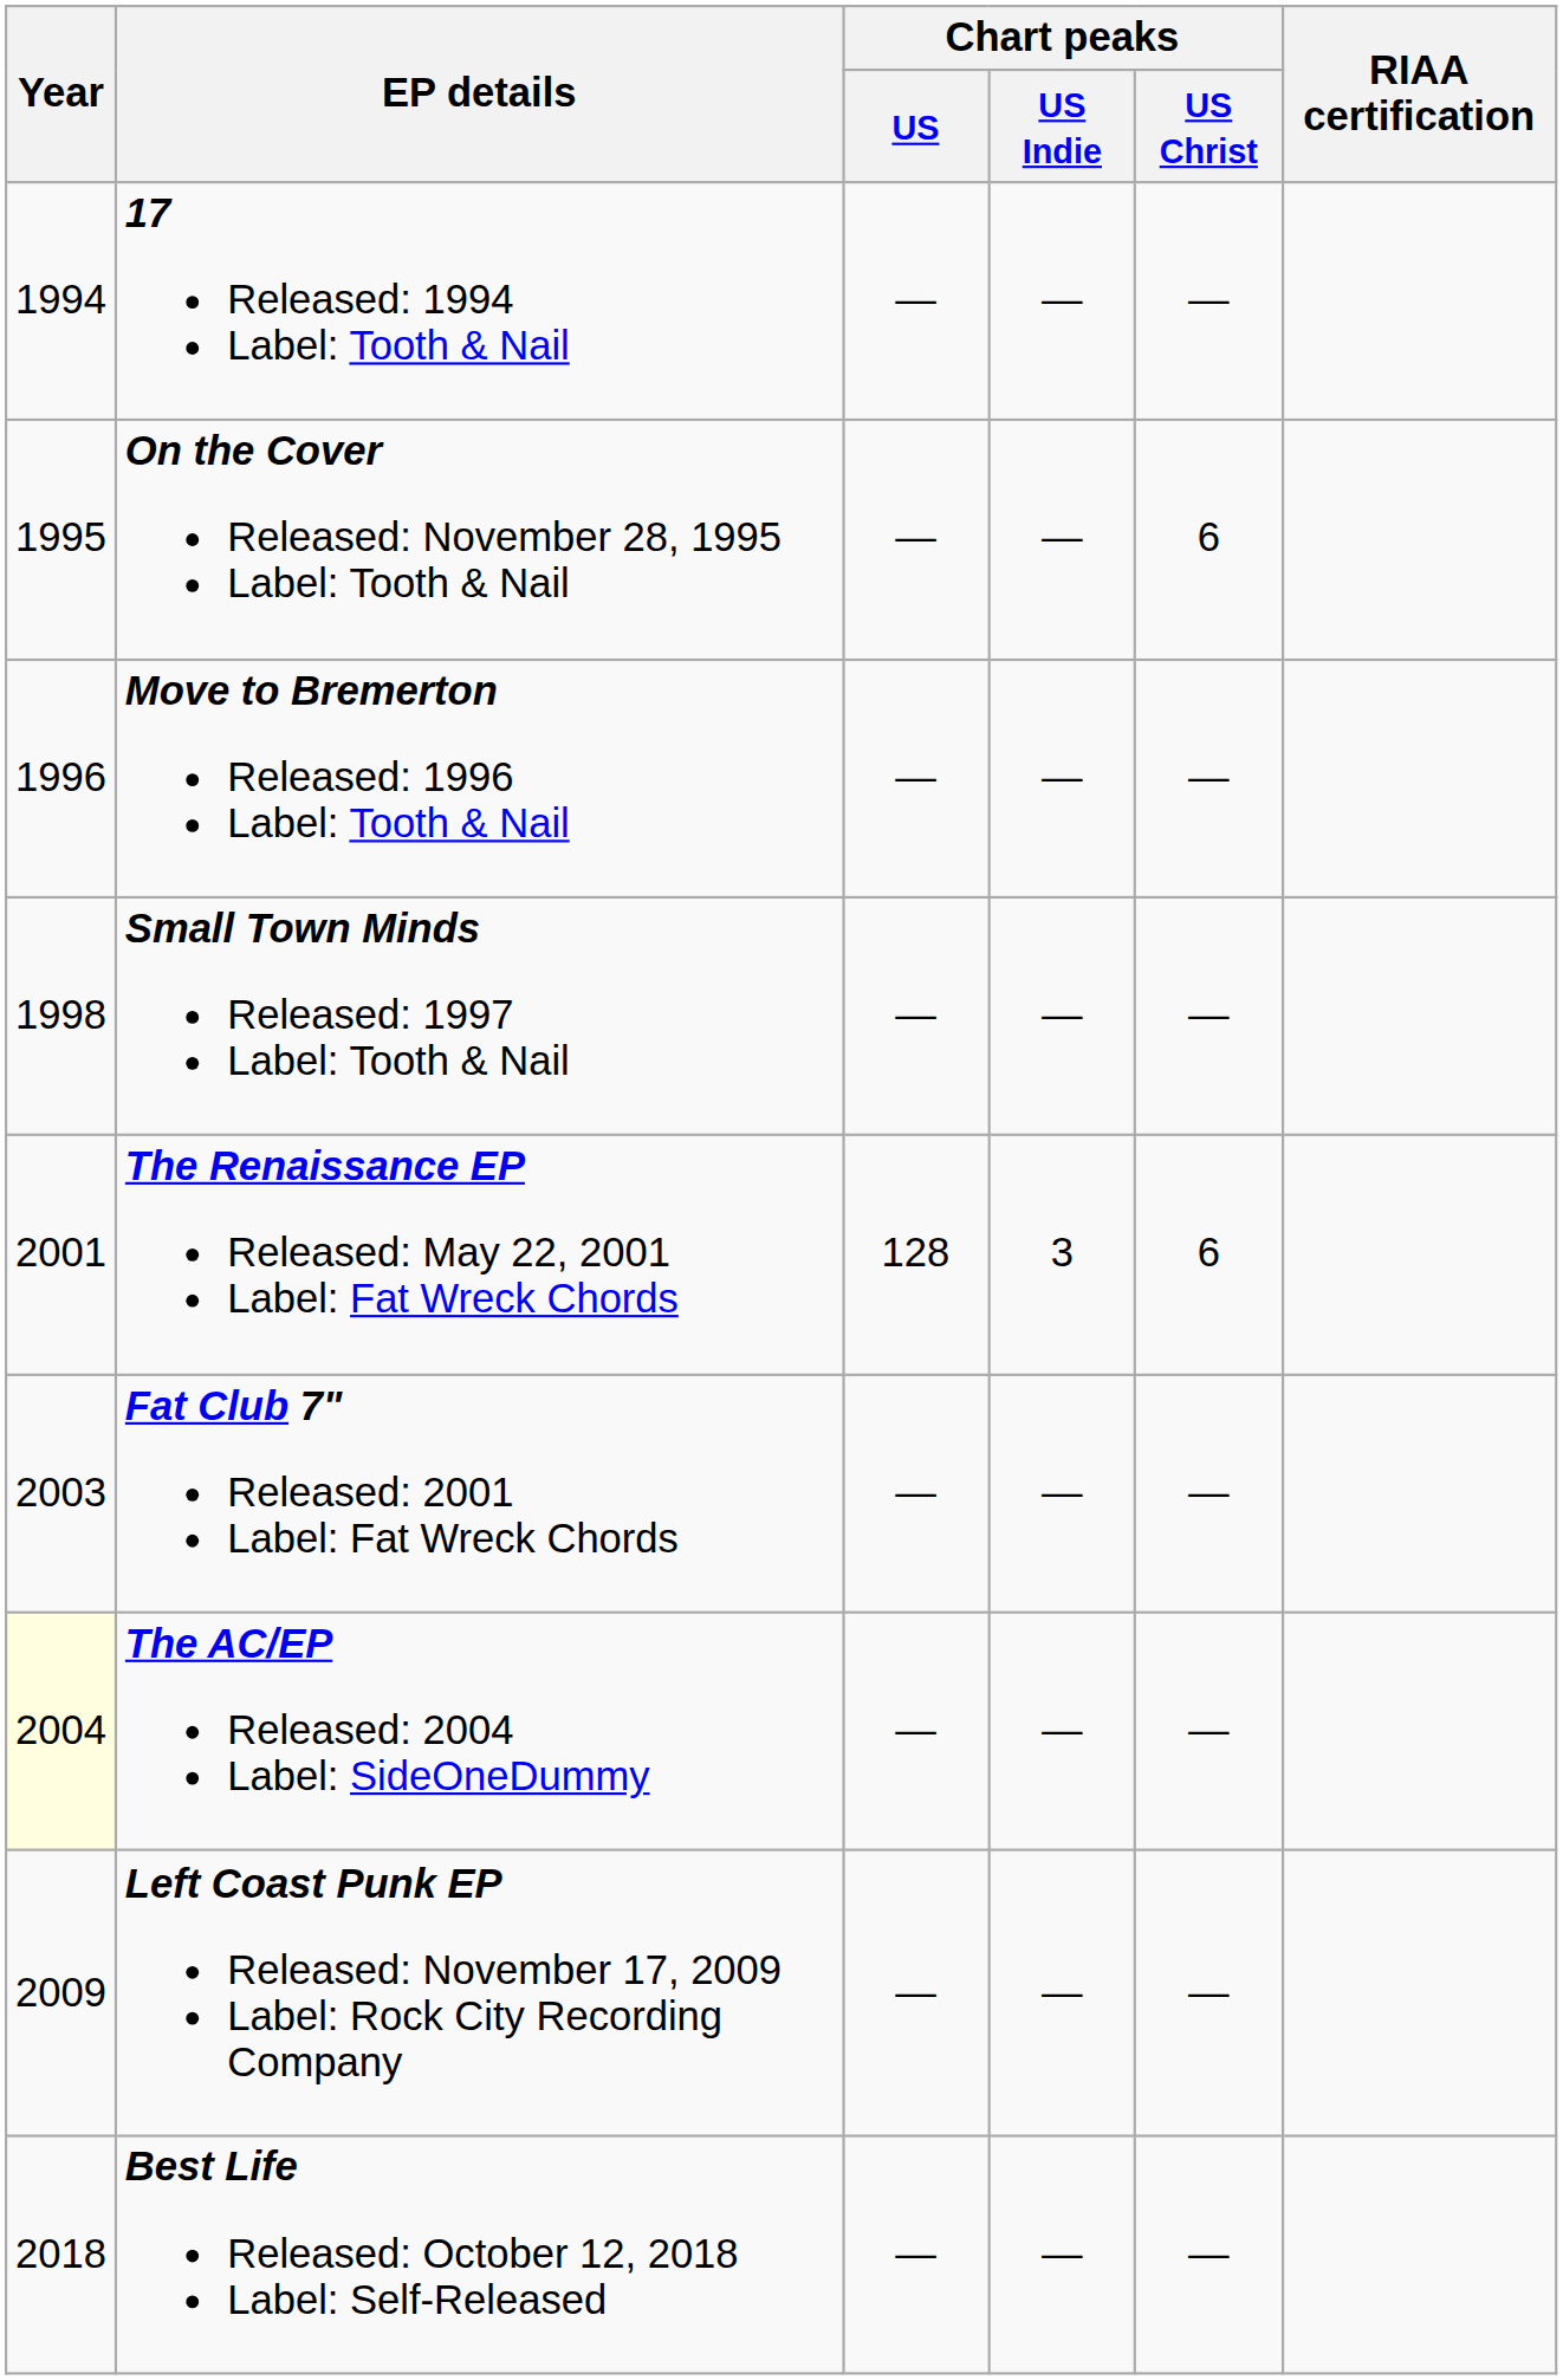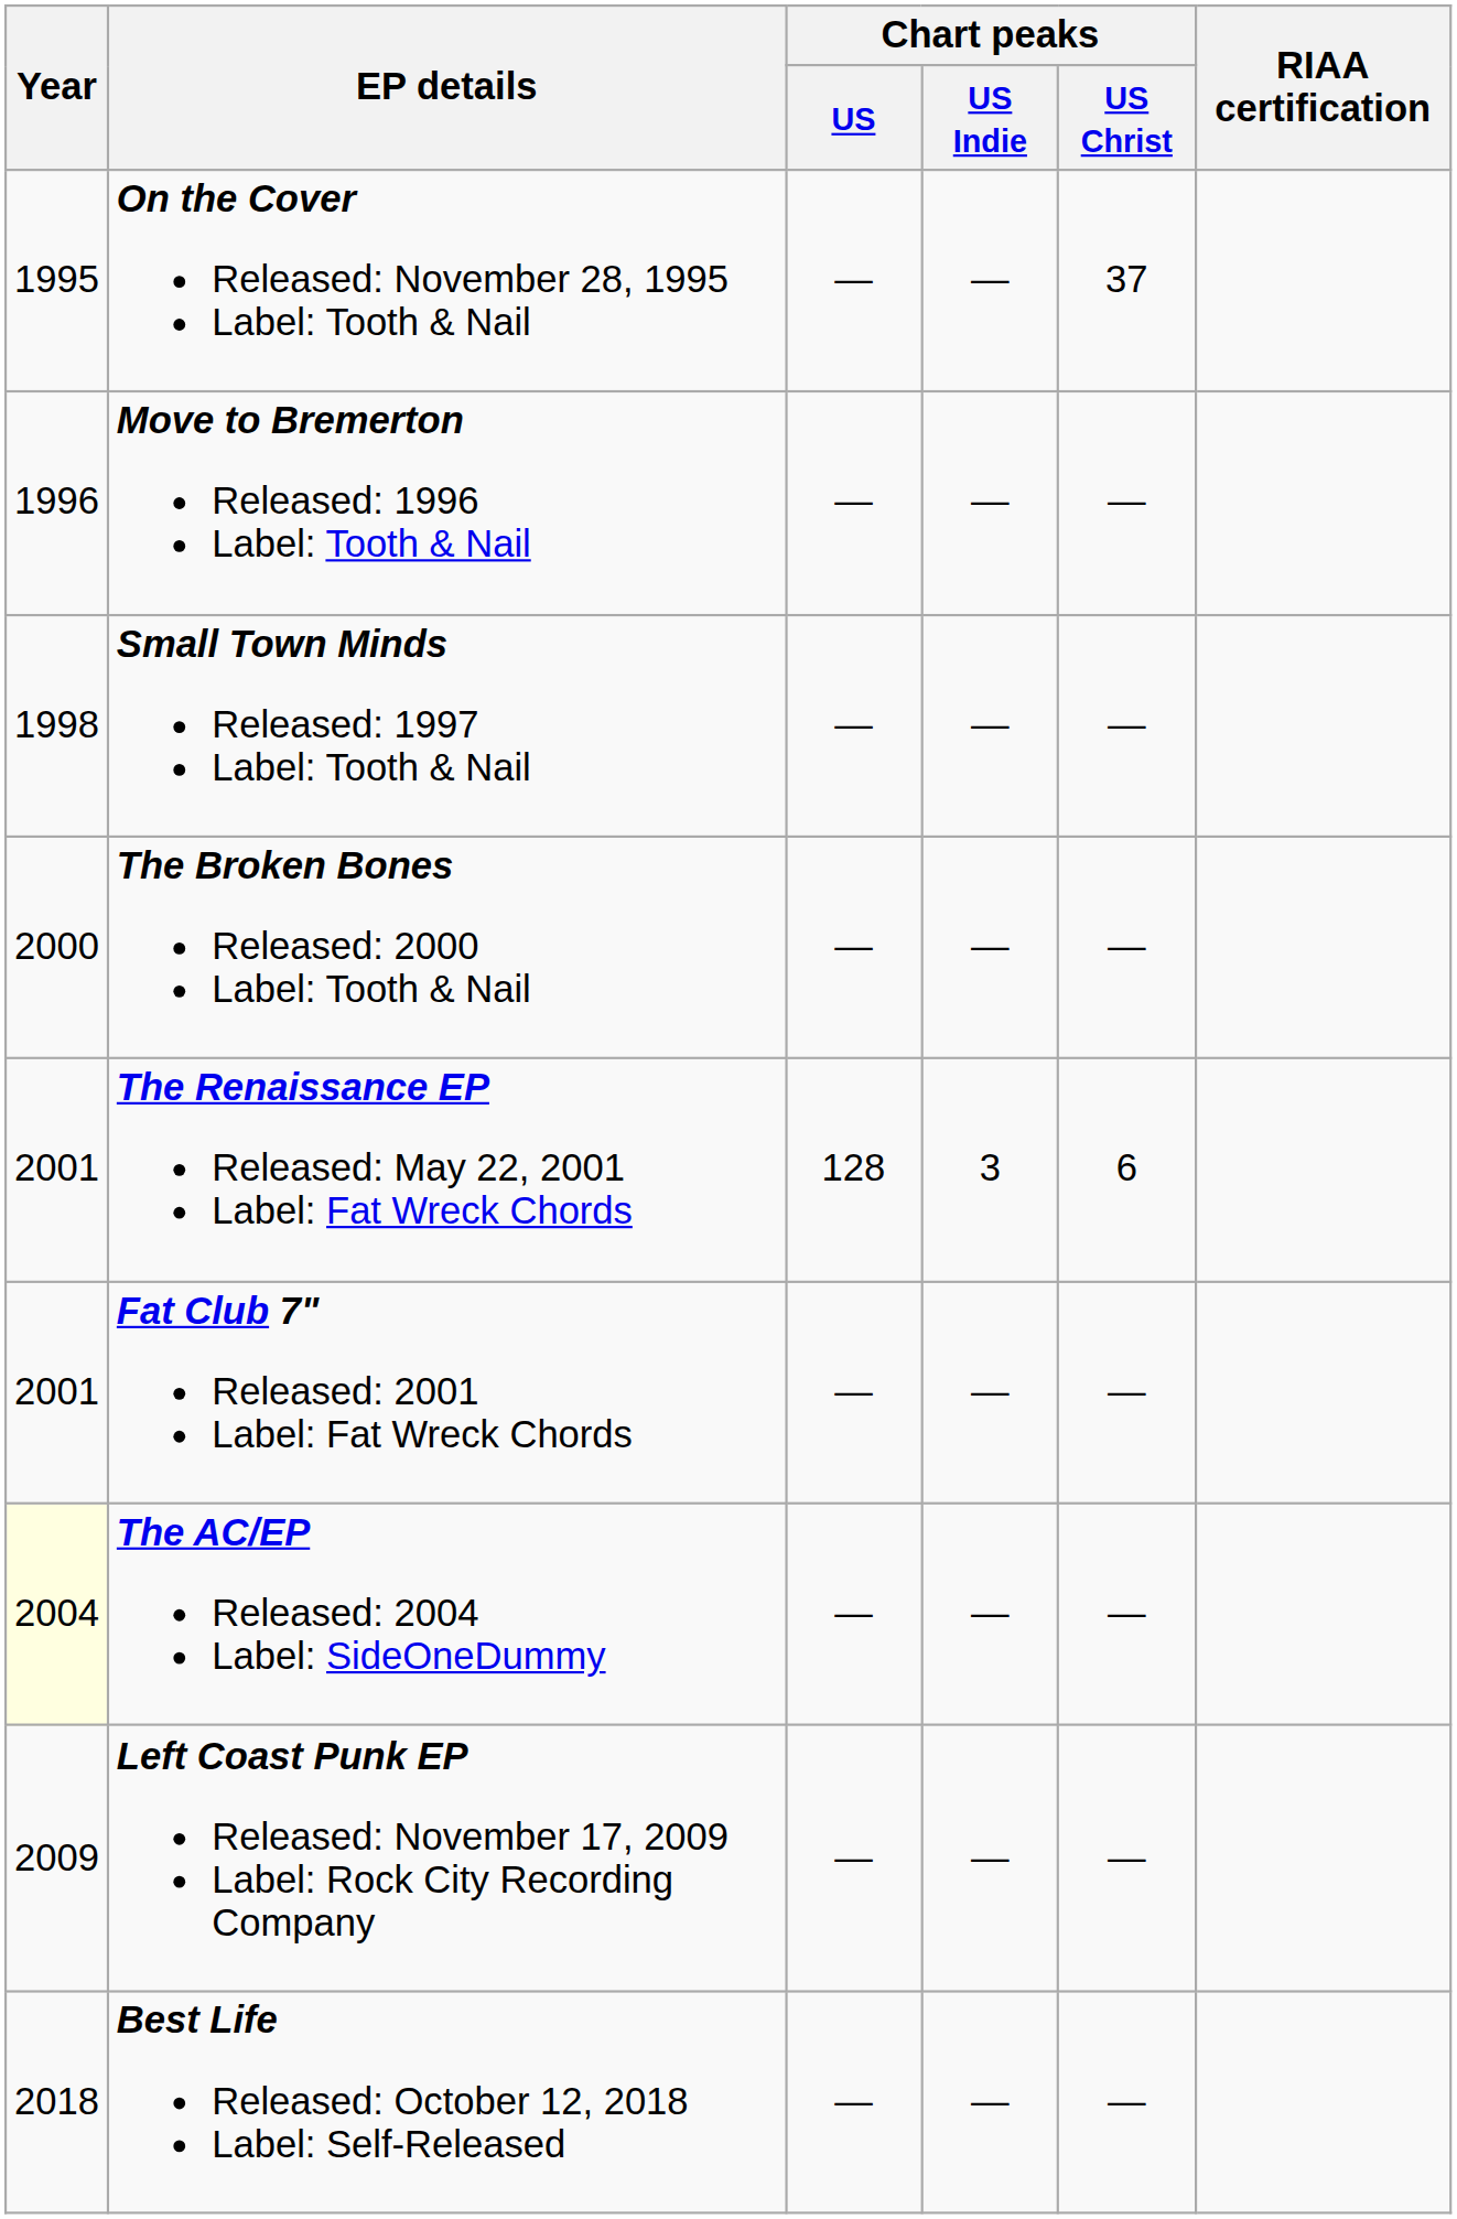- row: 1994 | 17 Released: 1994 Label: Tooth & Nail | — | — | —
On the Cover Released: November 28, 1995 Label: Tooth & Nail | Chart peaks / US Christ: 6 -> 37
+ row: 2000 | The Broken Bones Released: 2000 Label: Tooth & Nail | — | — | —
Fat Club 7" Released: 2001 Label: Fat Wreck Chords | Year: 2003 -> 2001
